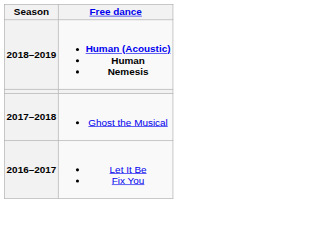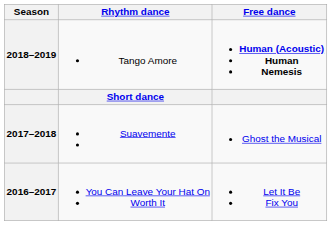+ column: Rhythm dance | Tango Amore | Short dance | Suavemente | You Can Leave Your Hat On Worth It
